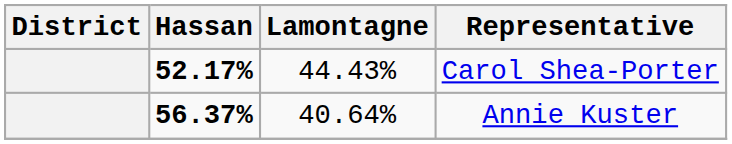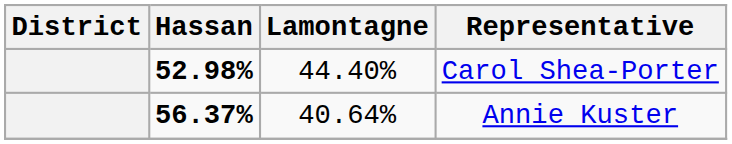Carol Shea-Porter | Hassan: 52.17% -> 52.98%
Carol Shea-Porter | Lamontagne: 44.43% -> 44.40%
